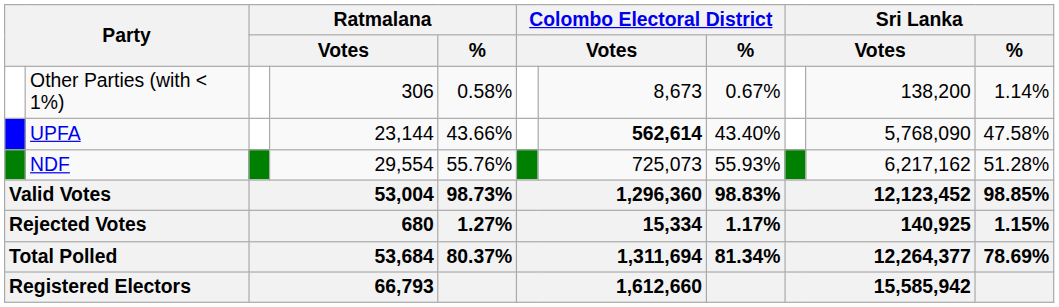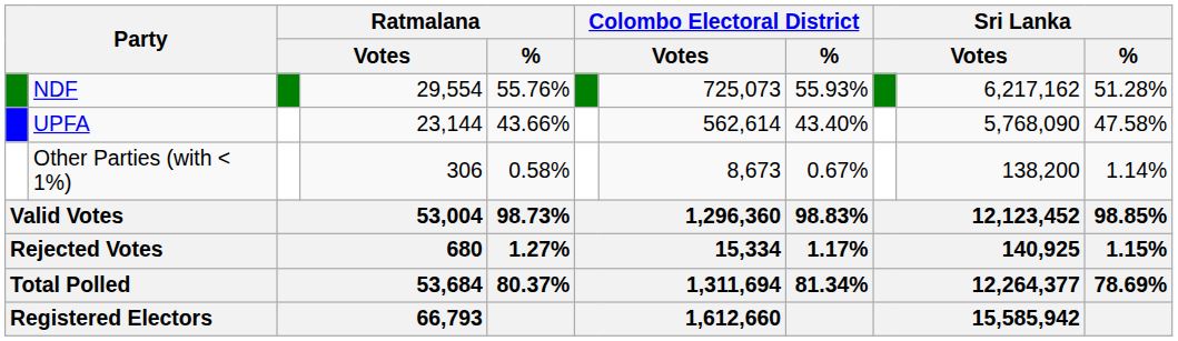rows swapped: NDF <-> Other Parties (with < 1%)
UPFA | column 7: bold -> normal
